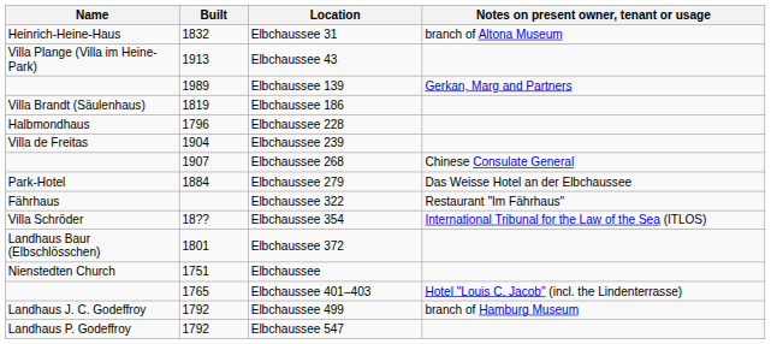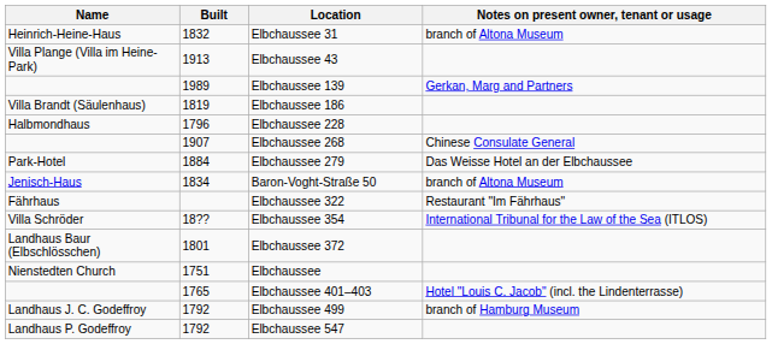- row: Villa de Freitas | 1904 | Elbchaussee 239
+ row: Jenisch-Haus | 1834 | Baron-Voght-Straße 50 | branch of Altona Museum
